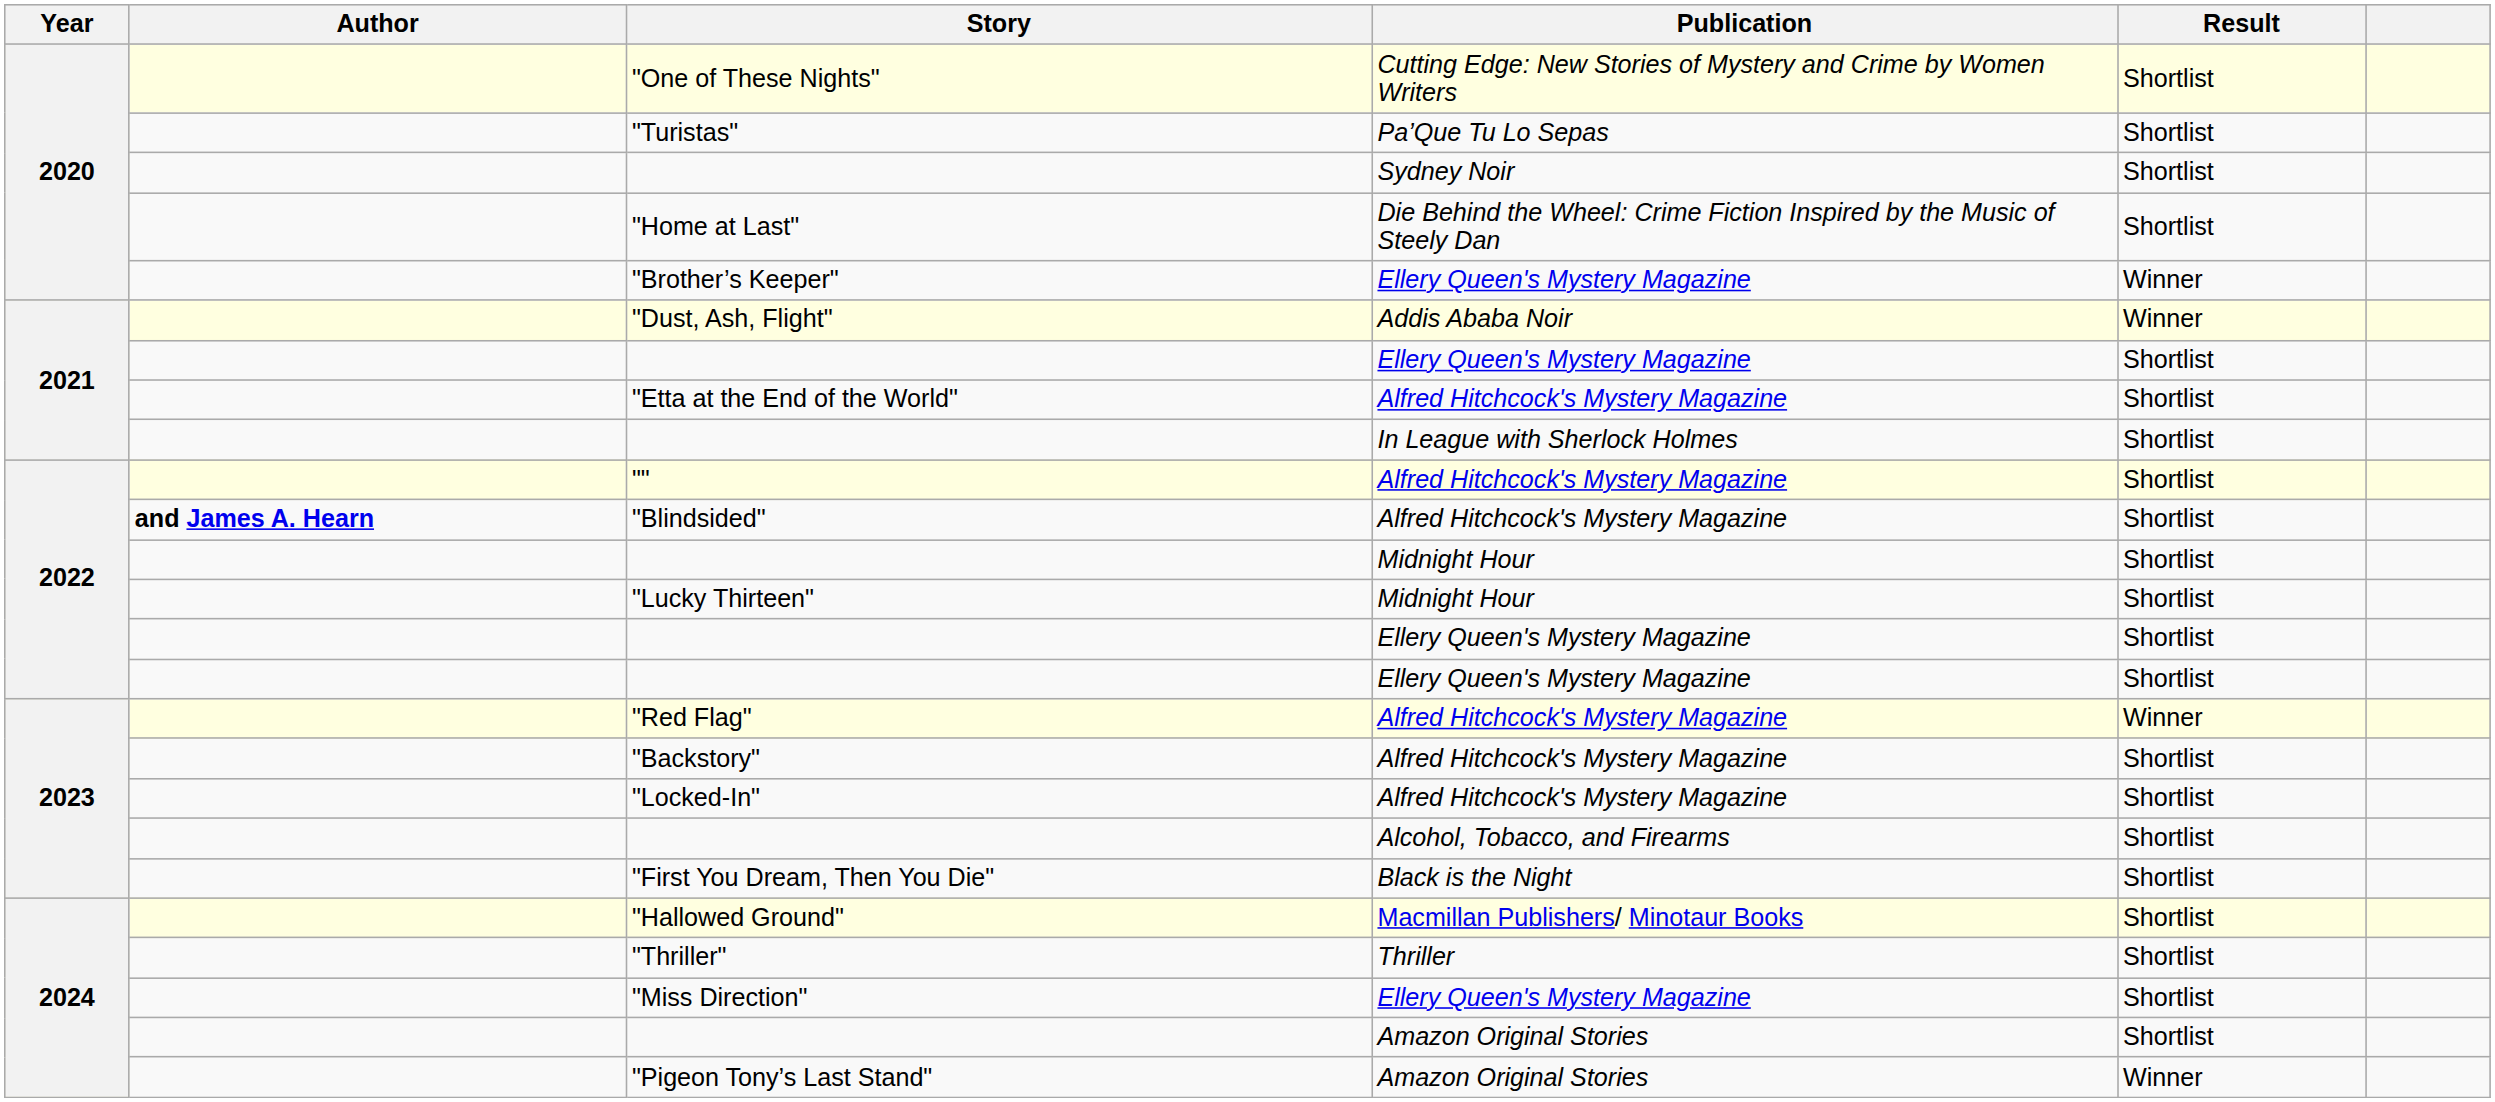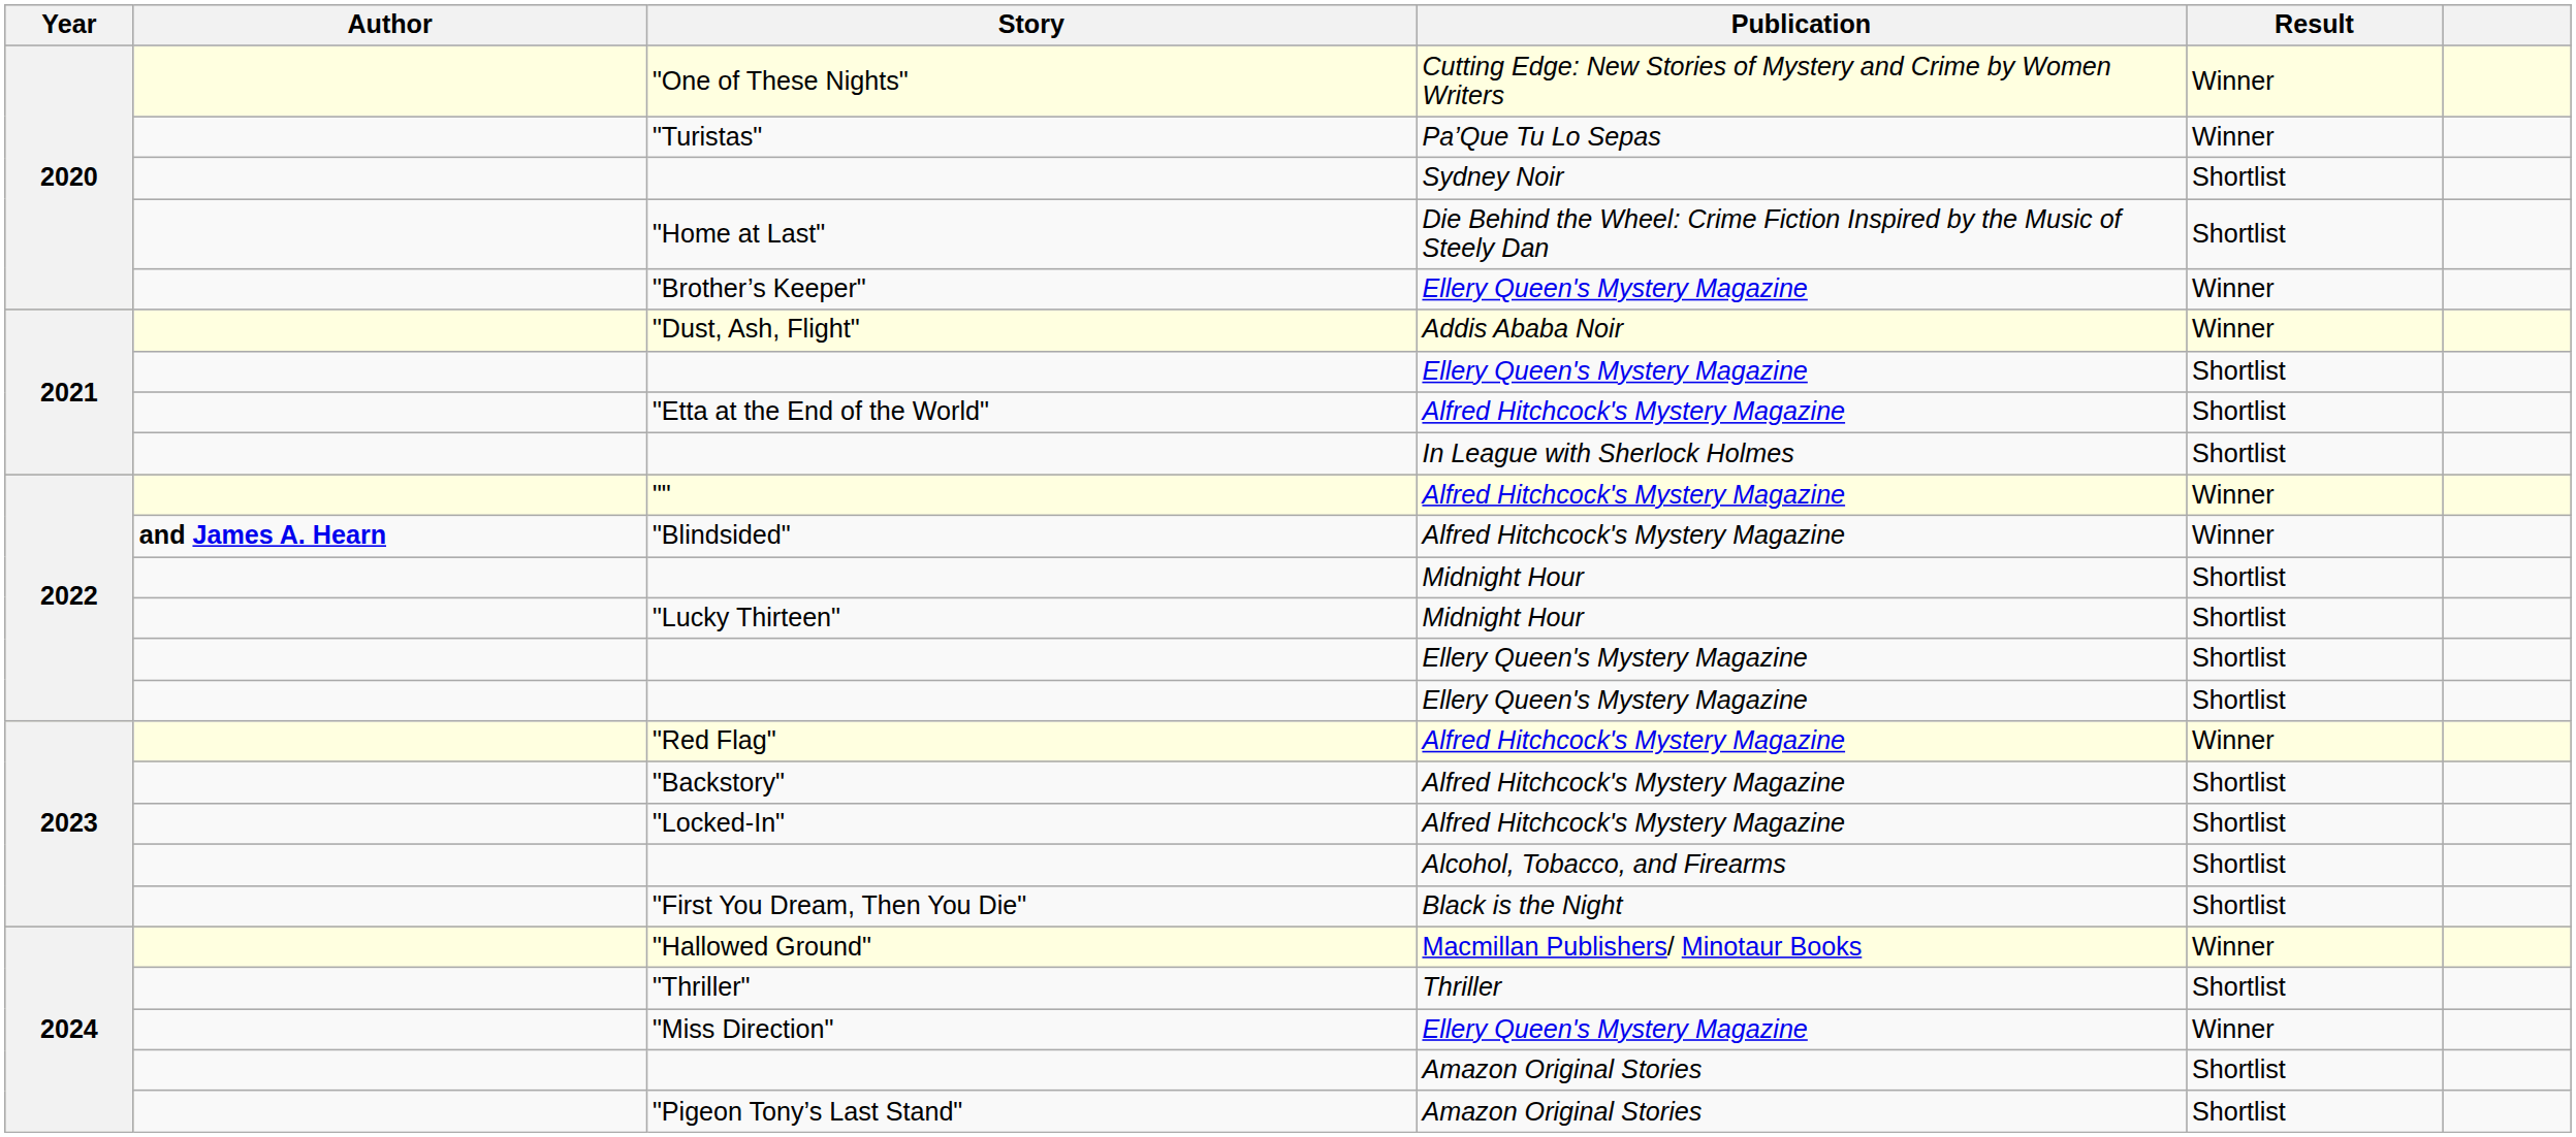"One of These Nights" | Result: Shortlist -> Winner
"Turistas" | Result: Shortlist -> Winner
"" | Result: Shortlist -> Winner
"Blindsided" | Result: Shortlist -> Winner
"Hallowed Ground" | Result: Shortlist -> Winner
"Miss Direction" | Result: Shortlist -> Winner
"Pigeon Tony’s Last Stand" | Result: Winner -> Shortlist
